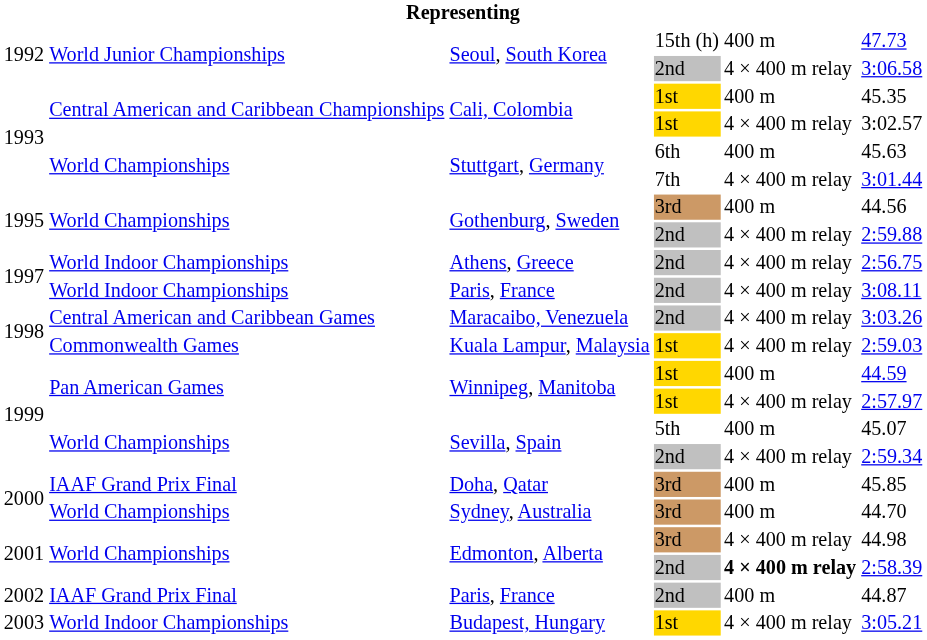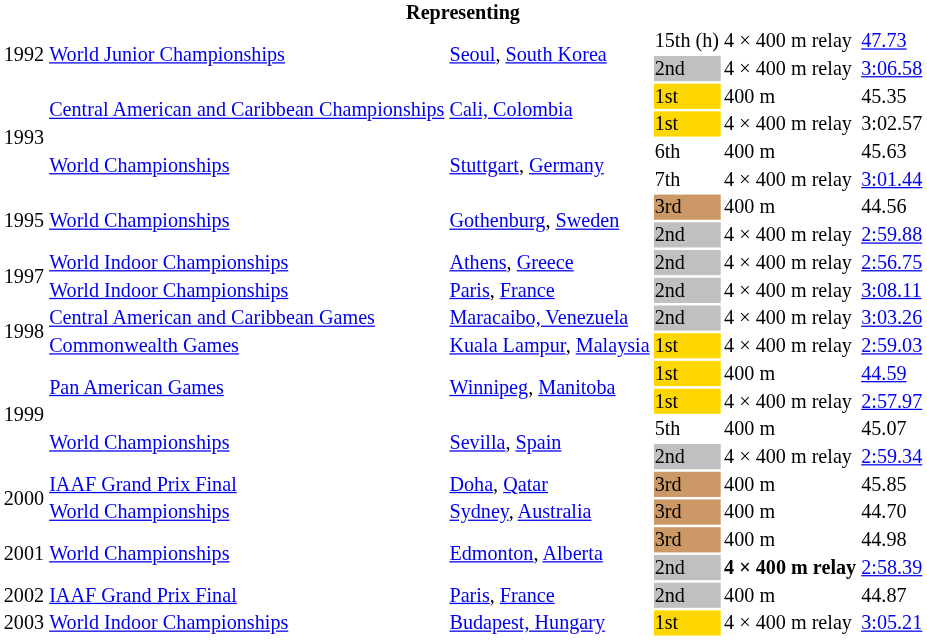Seoul, South Korea / 15th (h) | column 5: 400 m -> 4 × 400 m relay
Edmonton, Alberta / 3rd | column 5: 4 × 400 m relay -> 400 m
